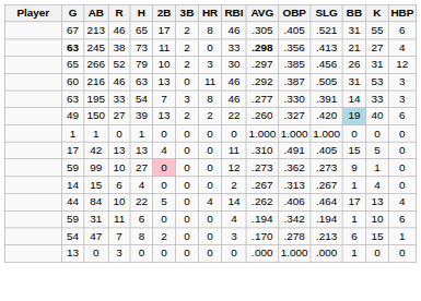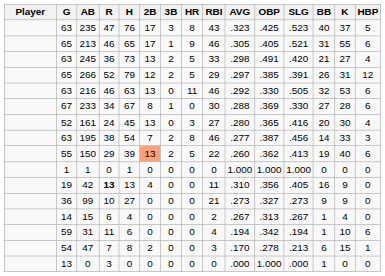+ row: 63 | 235 | 47 | 76 | 17 | 3 | 8 | 43 | .323 | .425 | .523 | 40 | 37 | 5
213 | G: 67 -> 65
213 | 3B: 2 -> 1
213 | HR: 8 -> 9
245 | G: bold -> normal
245 | R: 38 -> 36
245 | 2B: 11 -> 13
245 | HR: 0 -> 5
245 | AVG: bold -> normal
245 | OBP: .356 -> .491
245 | SLG: .413 -> .420
266 | 2B: 10 -> 12
266 | HR: 3 -> 5
266 | RBI: 30 -> 29
266 | SLG: .456 -> .391
216 | G: 60 -> 63
216 | OBP: .387 -> .330
216 | BB: 31 -> 32
216 | HBP: 3 -> 6
+ row: 67 | 233 | 34 | 67 | 8 | 1 | 0 | 30 | .288 | .369 | .330 | 27 | 28 | 6
+ row: 52 | 161 | 24 | 45 | 13 | 0 | 3 | 27 | .280 | .365 | .416 | 20 | 30 | 4
195 | R: 33 -> 38
195 | 3B: 3 -> 2
195 | OBP: .330 -> .387
195 | SLG: .391 -> .456
150 | G: 49 -> 55
150 | R: 27 -> 29
150 | 2B: no background -> lightsalmon background
150 | HR: 2 -> 5
150 | OBP: .327 -> .362
150 | SLG: .420 -> .413
150 | BB: lightblue background -> no background
42 | G: 17 -> 19
42 | R: normal -> bold
42 | OBP: .491 -> .356
42 | BB: 15 -> 16
42 | K: 5 -> 9
99 | G: 59 -> 36
99 | 2B: pink background -> no background
99 | RBI: 12 -> 21
99 | OBP: .362 -> .327
99 | K: 1 -> 9
- row: 44 | 84 | 10 | 22 | 5 | 0 | 4 | 14 | .262 | .406 | .464 | 17 | 13 | 4
